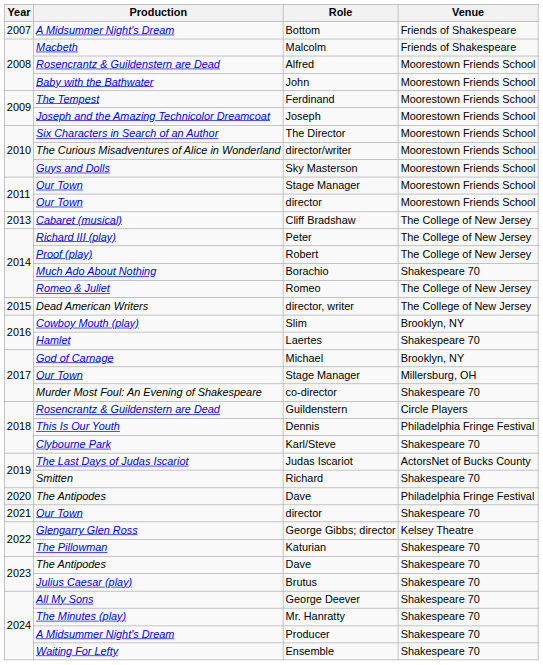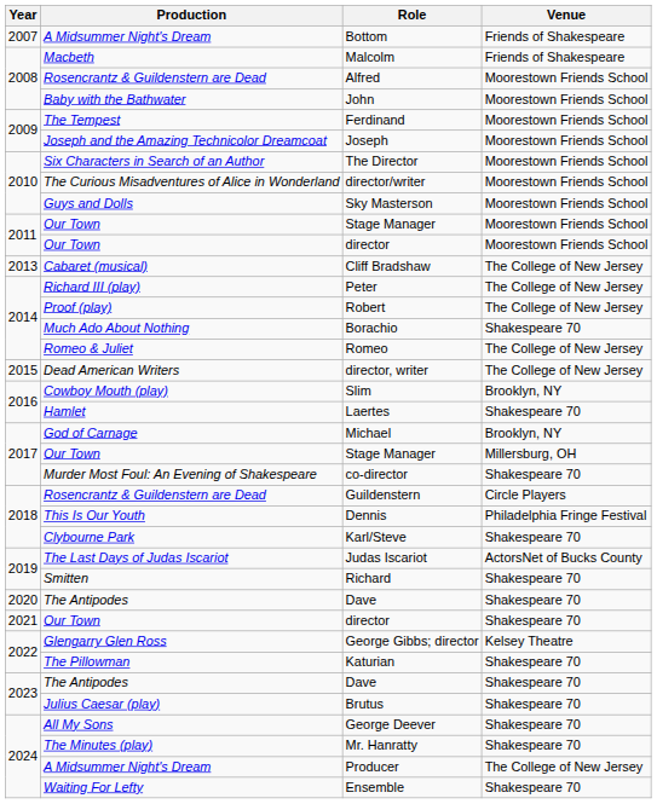2020 / Dave | Venue: Philadelphia Fringe Festival -> Shakespeare 70
Producer | Venue: Shakespeare 70 -> The College of New Jersey
